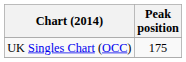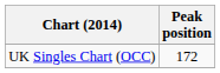UK Singles Chart (OCC) | Peak position: 175 -> 172
